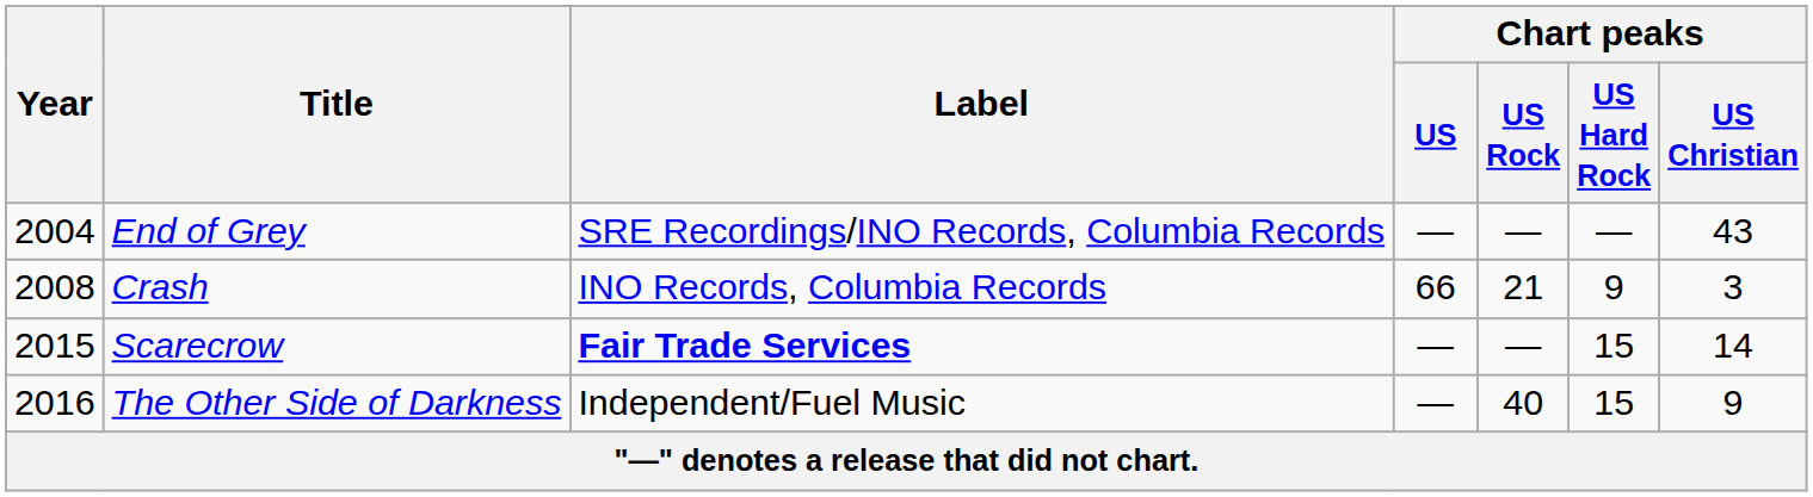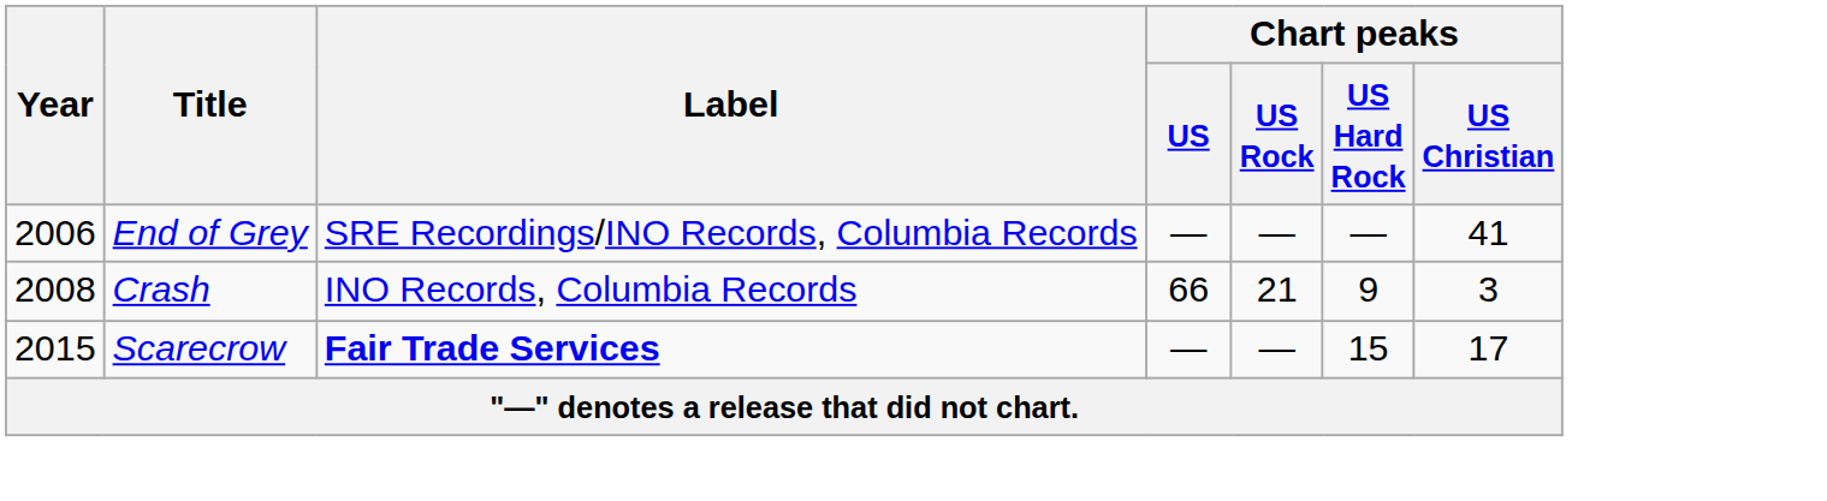End of Grey | Year: 2004 -> 2006
End of Grey | Chart peaks / US Christian: 43 -> 41
Scarecrow | Chart peaks / US Christian: 14 -> 17
- row: 2016 | The Other Side of Darkness | Independent/Fuel Music | — | 40 | 15 | 9
